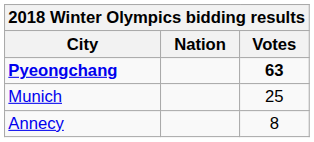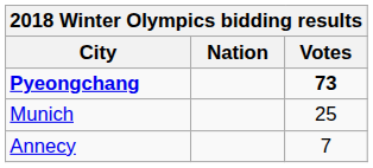Pyeongchang | Votes: 63 -> 73
Annecy | Votes: 8 -> 7
